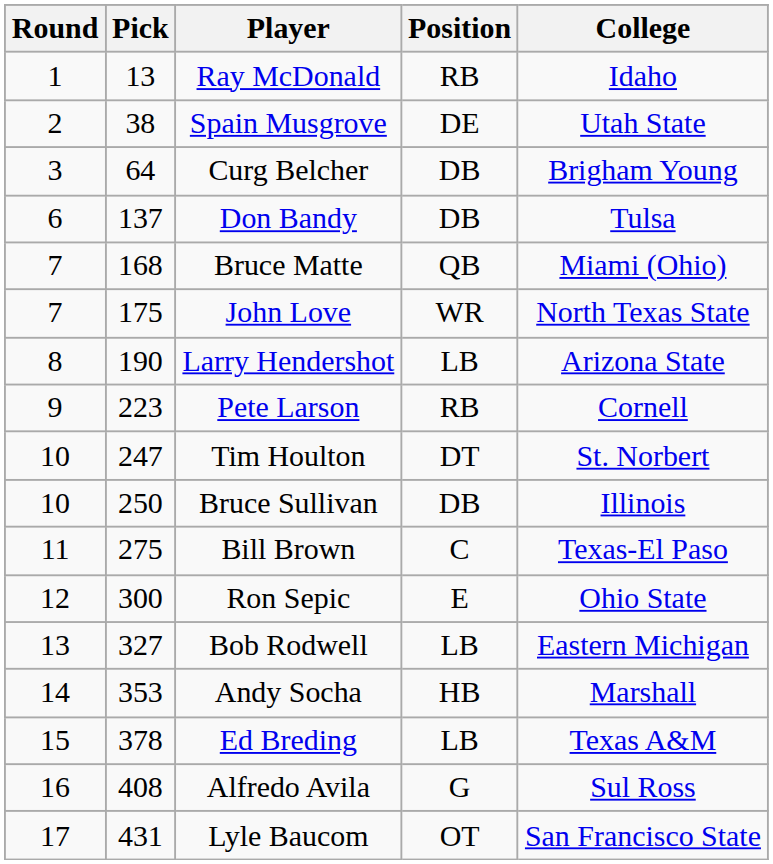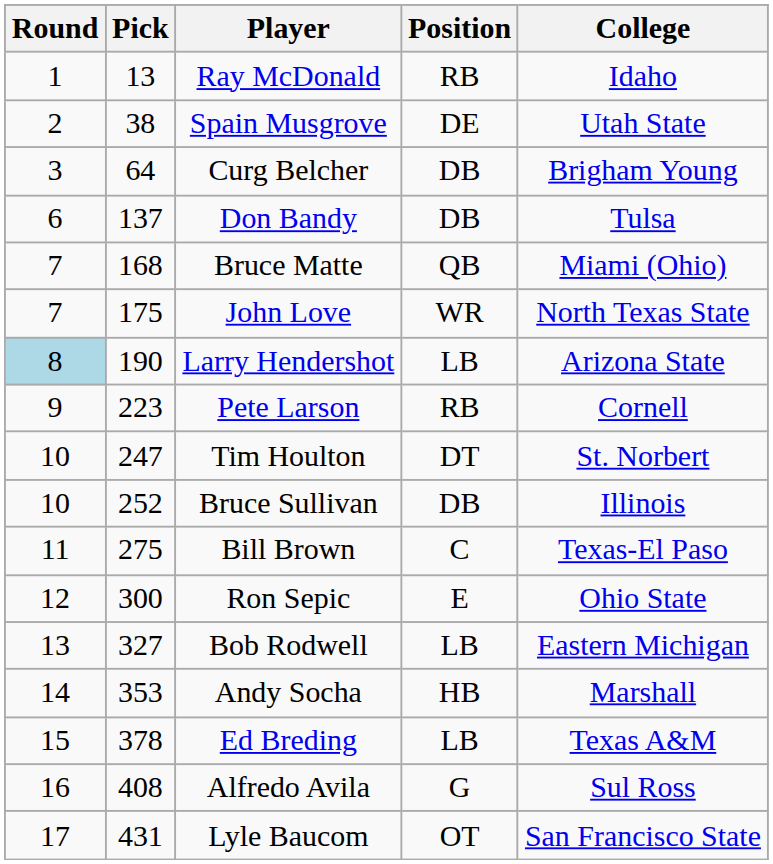Larry Hendershot | Round: no background -> lightblue background
Bruce Sullivan | Pick: 250 -> 252
